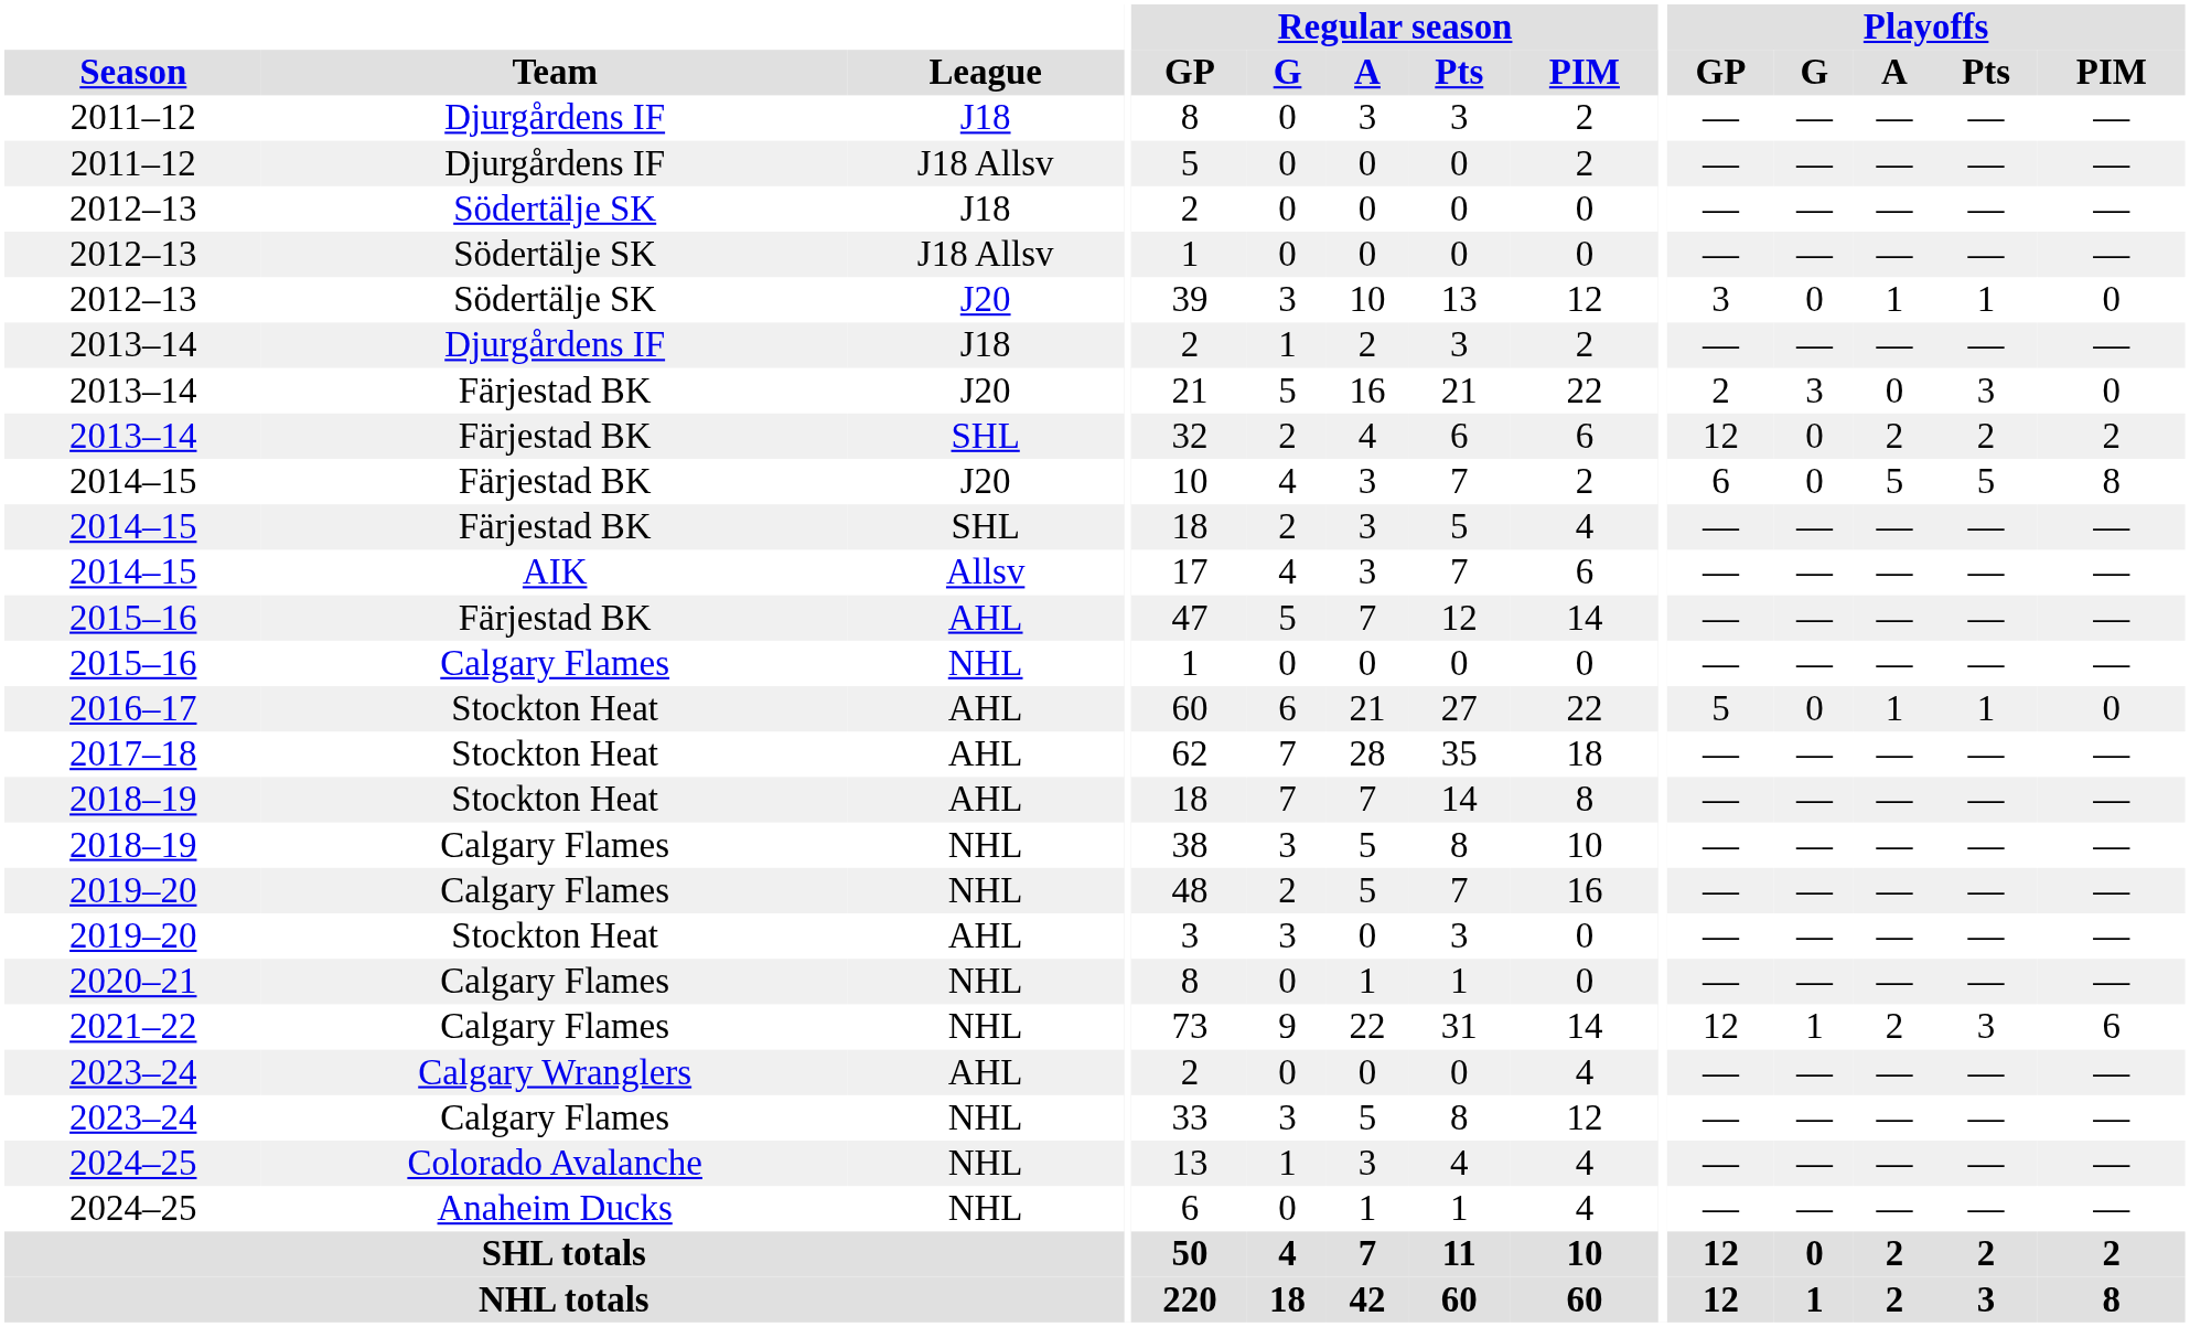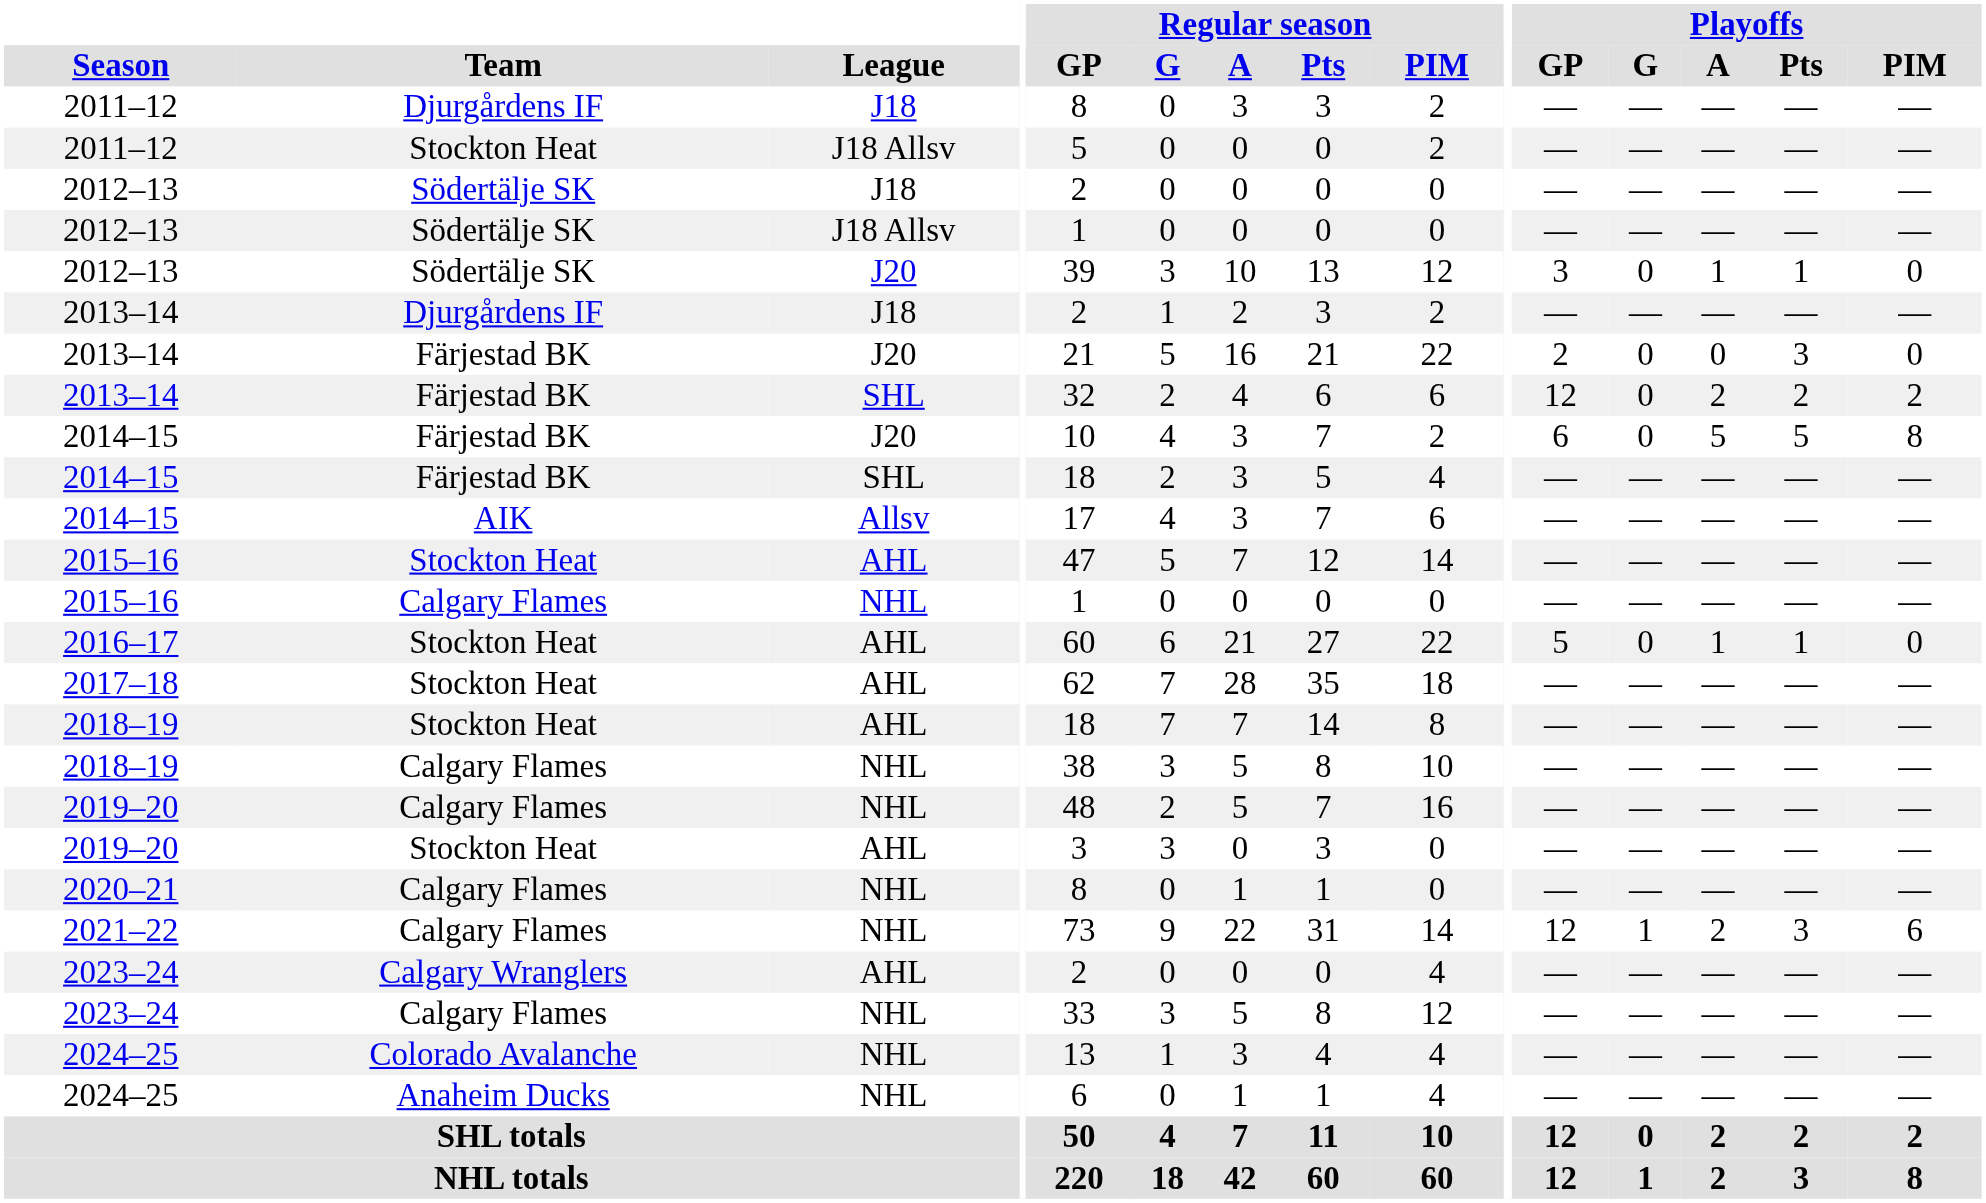2011–12 / J18 Allsv | Team: Djurgårdens IF -> Stockton Heat
2013–14 / J20 | Playoffs / G: 3 -> 0
2015–16 / AHL | Team: Färjestad BK -> Stockton Heat
